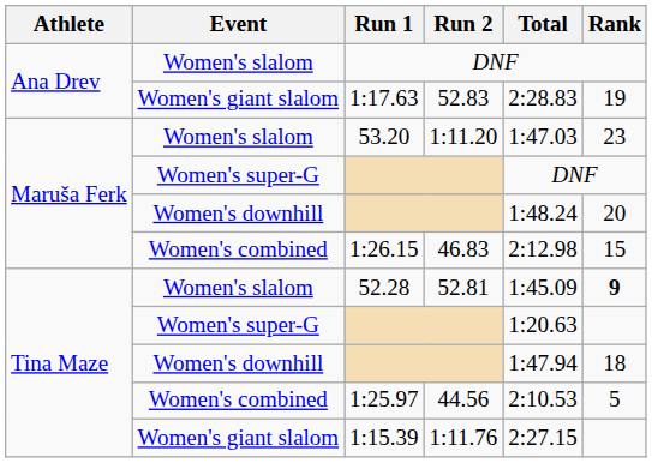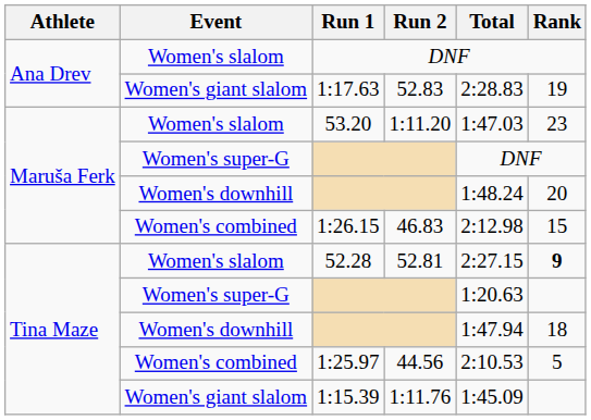52.28 | Total: 1:45.09 -> 2:27.15
1:15.39 | Total: 2:27.15 -> 1:45.09
